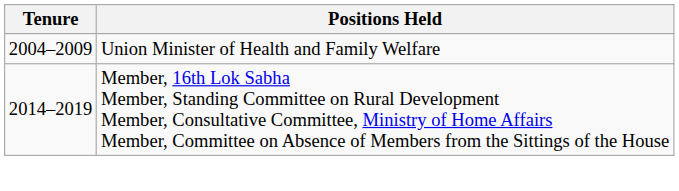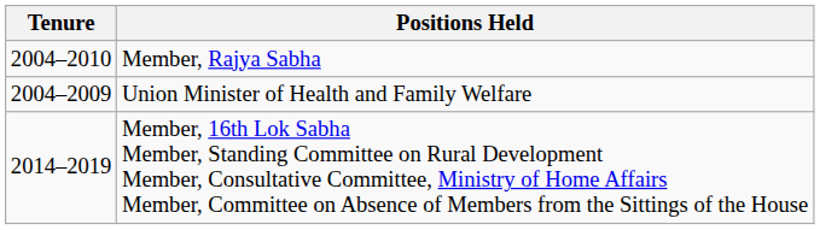+ row: 2004–2010 | Member, Rajya Sabha
